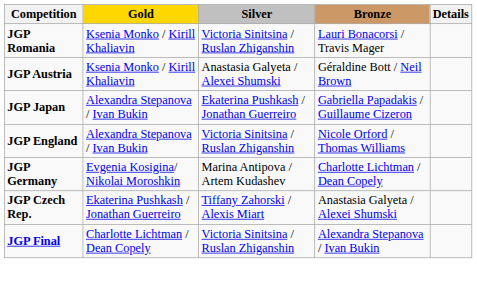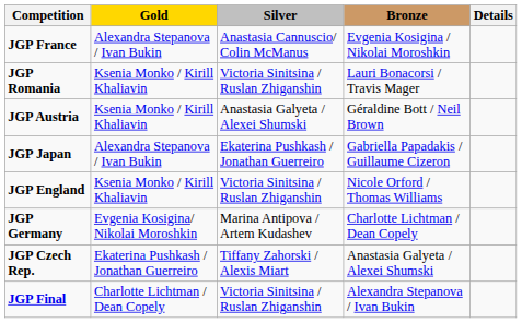+ row: JGP France | Alexandra Stepanova / Ivan Bukin | Anastasia Cannuscio/ Colin McManus | Evgenia Kosigina / Nikolai Moroshkin
JGP England | Gold: Alexandra Stepanova / Ivan Bukin -> Ksenia Monko / Kirill Khaliavin
